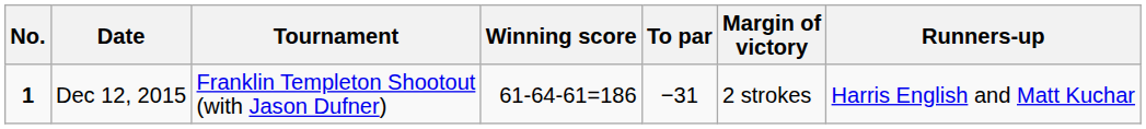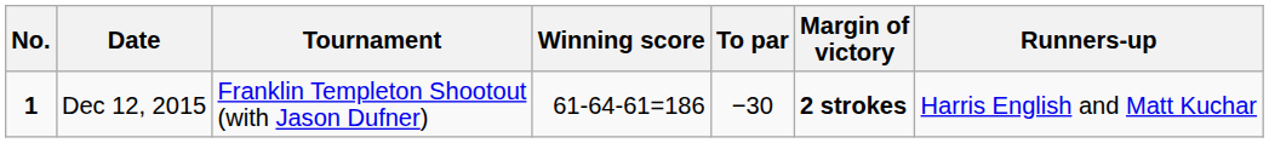Dec 12, 2015 | To par: −31 -> −30
Dec 12, 2015 | Margin of victory: normal -> bold
